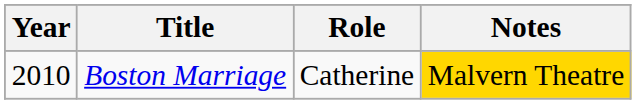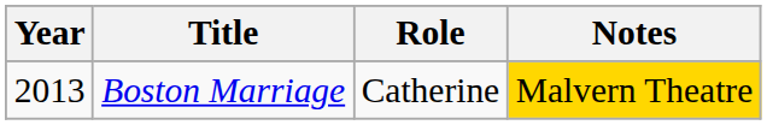Boston Marriage | Year: 2010 -> 2013
